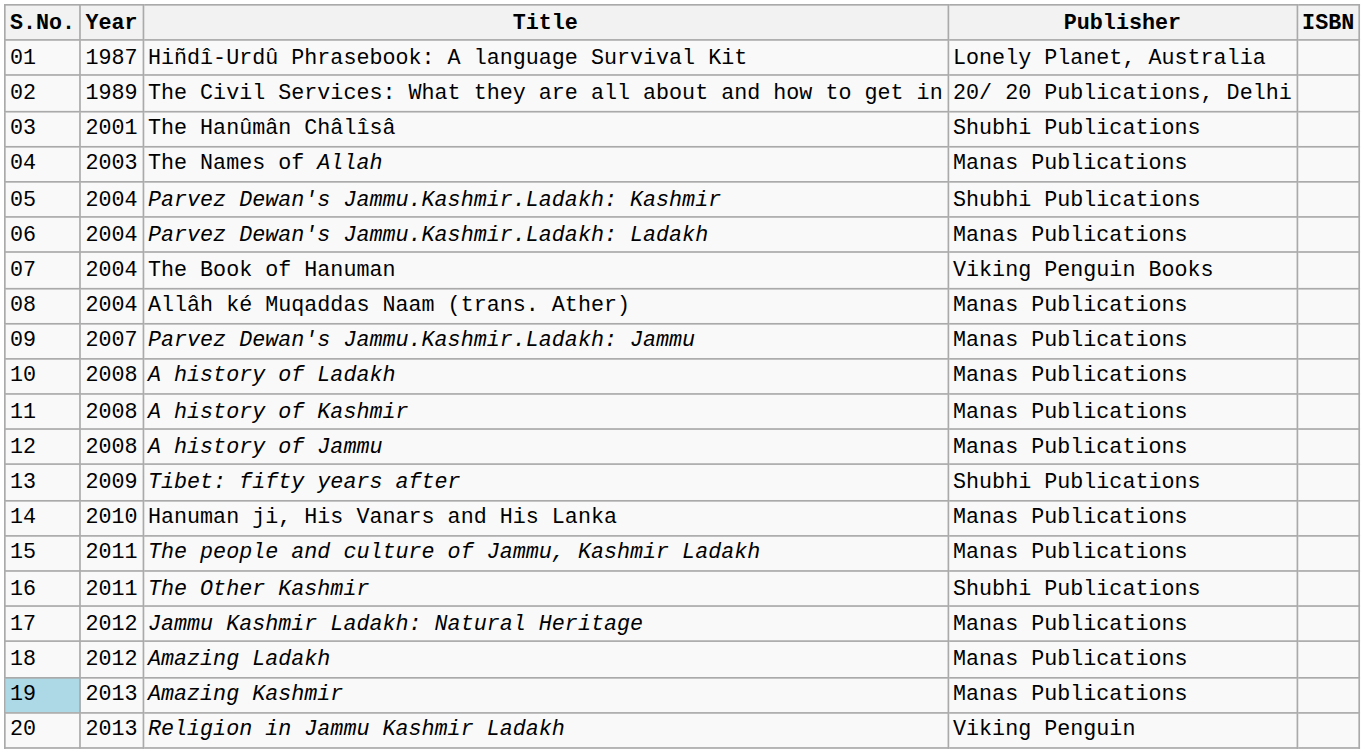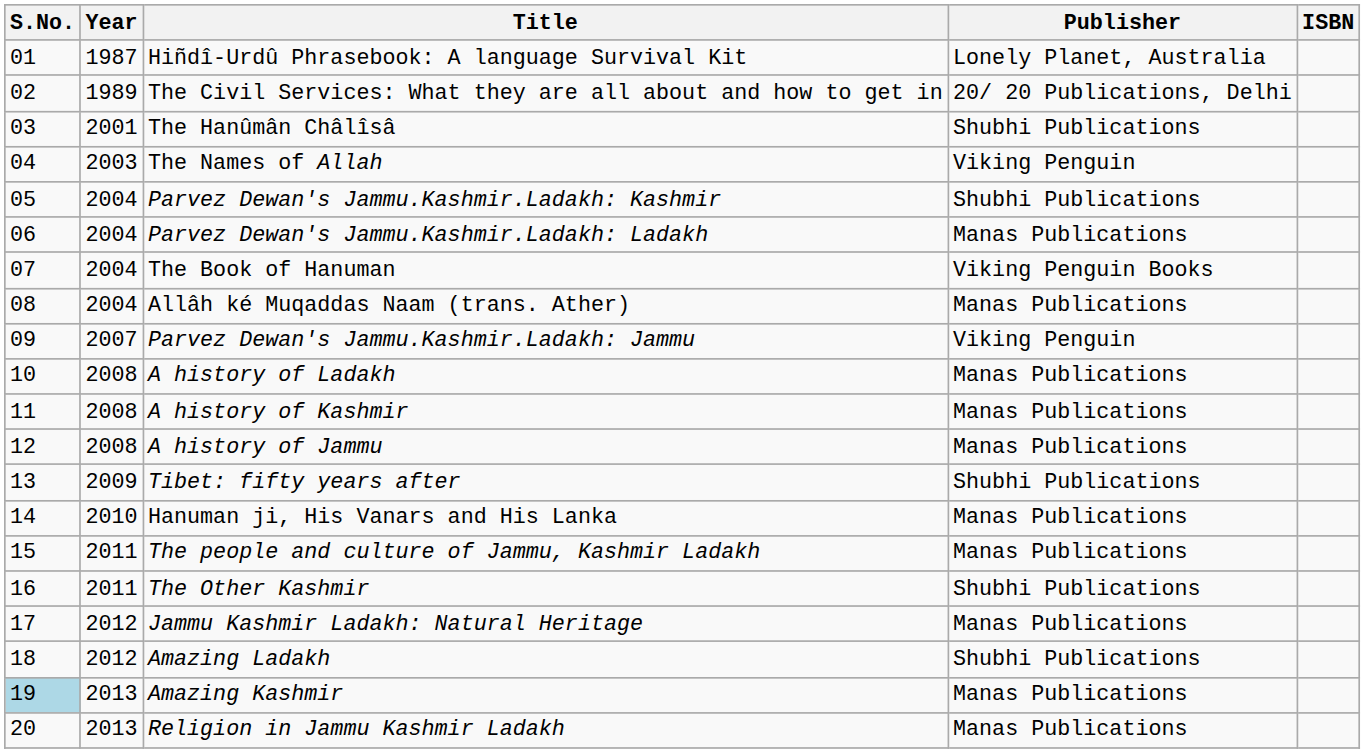The Names of Allah | Publisher: Manas Publications -> Viking Penguin
Parvez Dewan's Jammu.Kashmir.Ladakh: Jammu | Publisher: Manas Publications -> Viking Penguin
Amazing Ladakh | Publisher: Manas Publications -> Shubhi Publications
Religion in Jammu Kashmir Ladakh | Publisher: Viking Penguin -> Manas Publications
